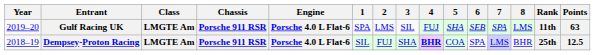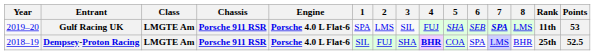Gulf Racing UK | 7: normal -> bold
Gulf Racing UK | Points: 63 -> 53
Dempsey-Proton Racing | Points: 12.5 -> 52.5
